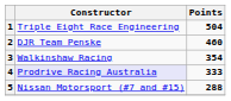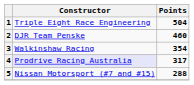4 | Points: 333 -> 317
